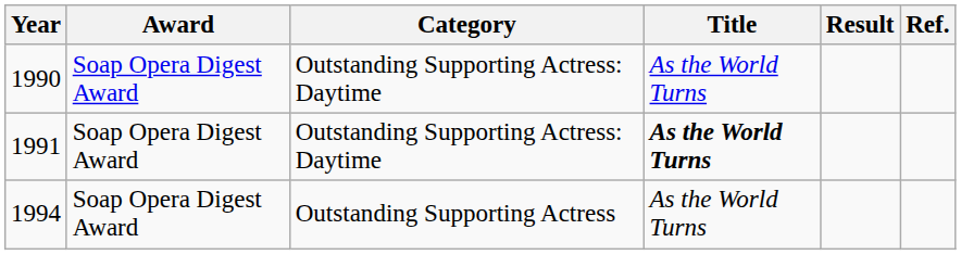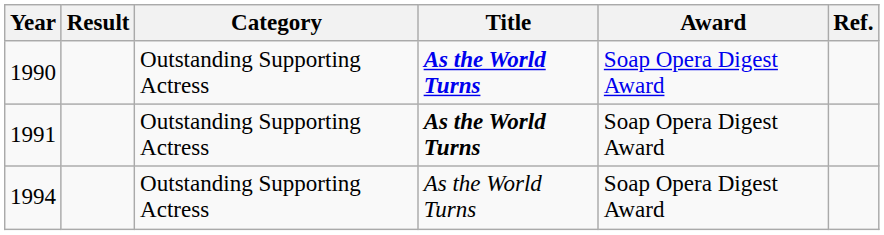columns swapped: Award <-> Result
1990 | Category: Outstanding Supporting Actress: Daytime -> Outstanding Supporting Actress
1990 | Title: normal -> bold
1991 | Category: Outstanding Supporting Actress: Daytime -> Outstanding Supporting Actress
